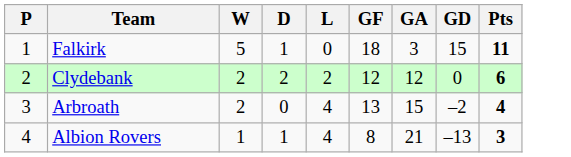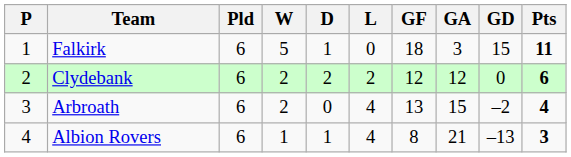+ column: Pld | 6 | 6 | 6 | 6
